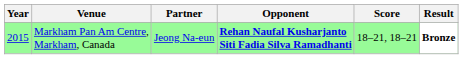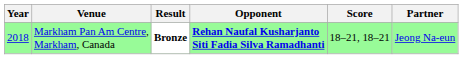columns swapped: Partner <-> Result
Markham Pan Am Centre, Markham, Canada | Year: 2015 -> 2018
